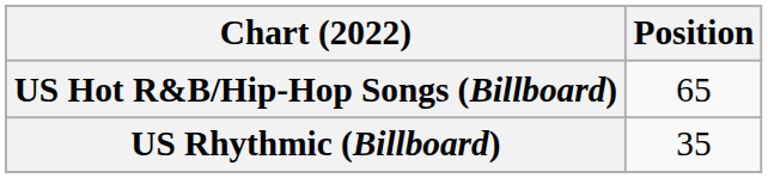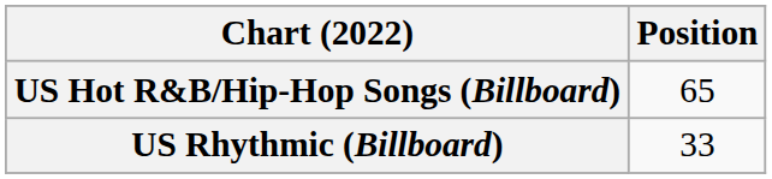US Rhythmic (Billboard) | Position: 35 -> 33
